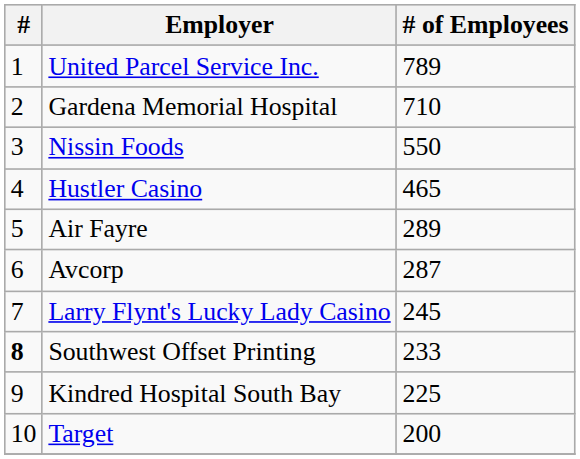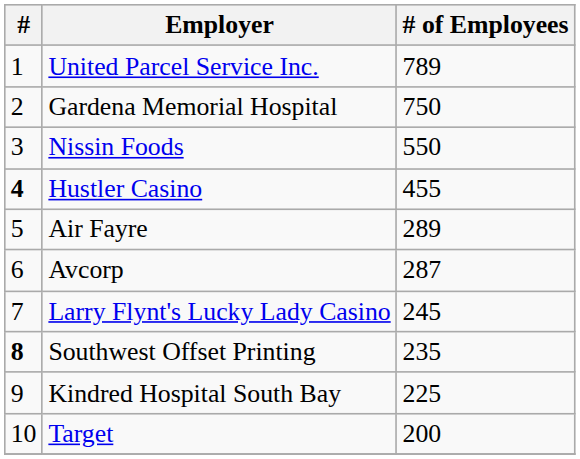Gardena Memorial Hospital | # of Employees: 710 -> 750
Hustler Casino | #: normal -> bold
Hustler Casino | # of Employees: 465 -> 455
Southwest Offset Printing | # of Employees: 233 -> 235
